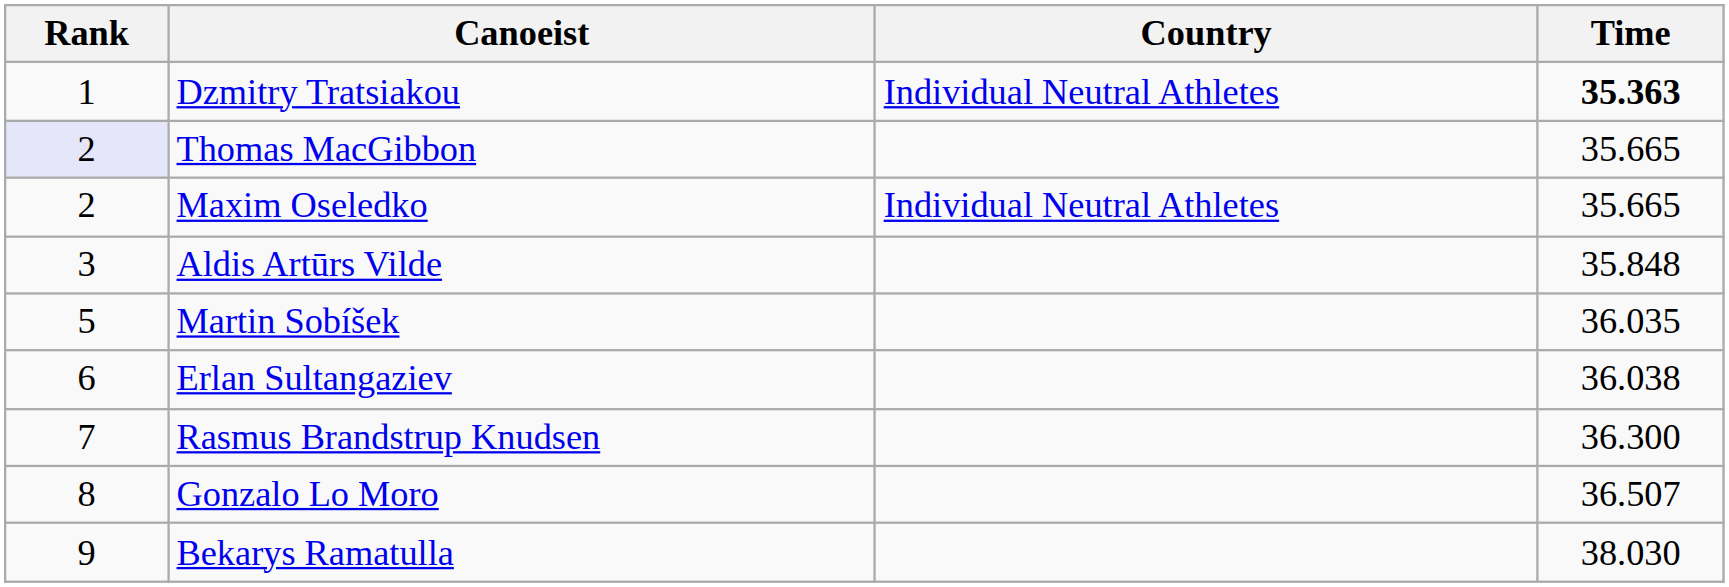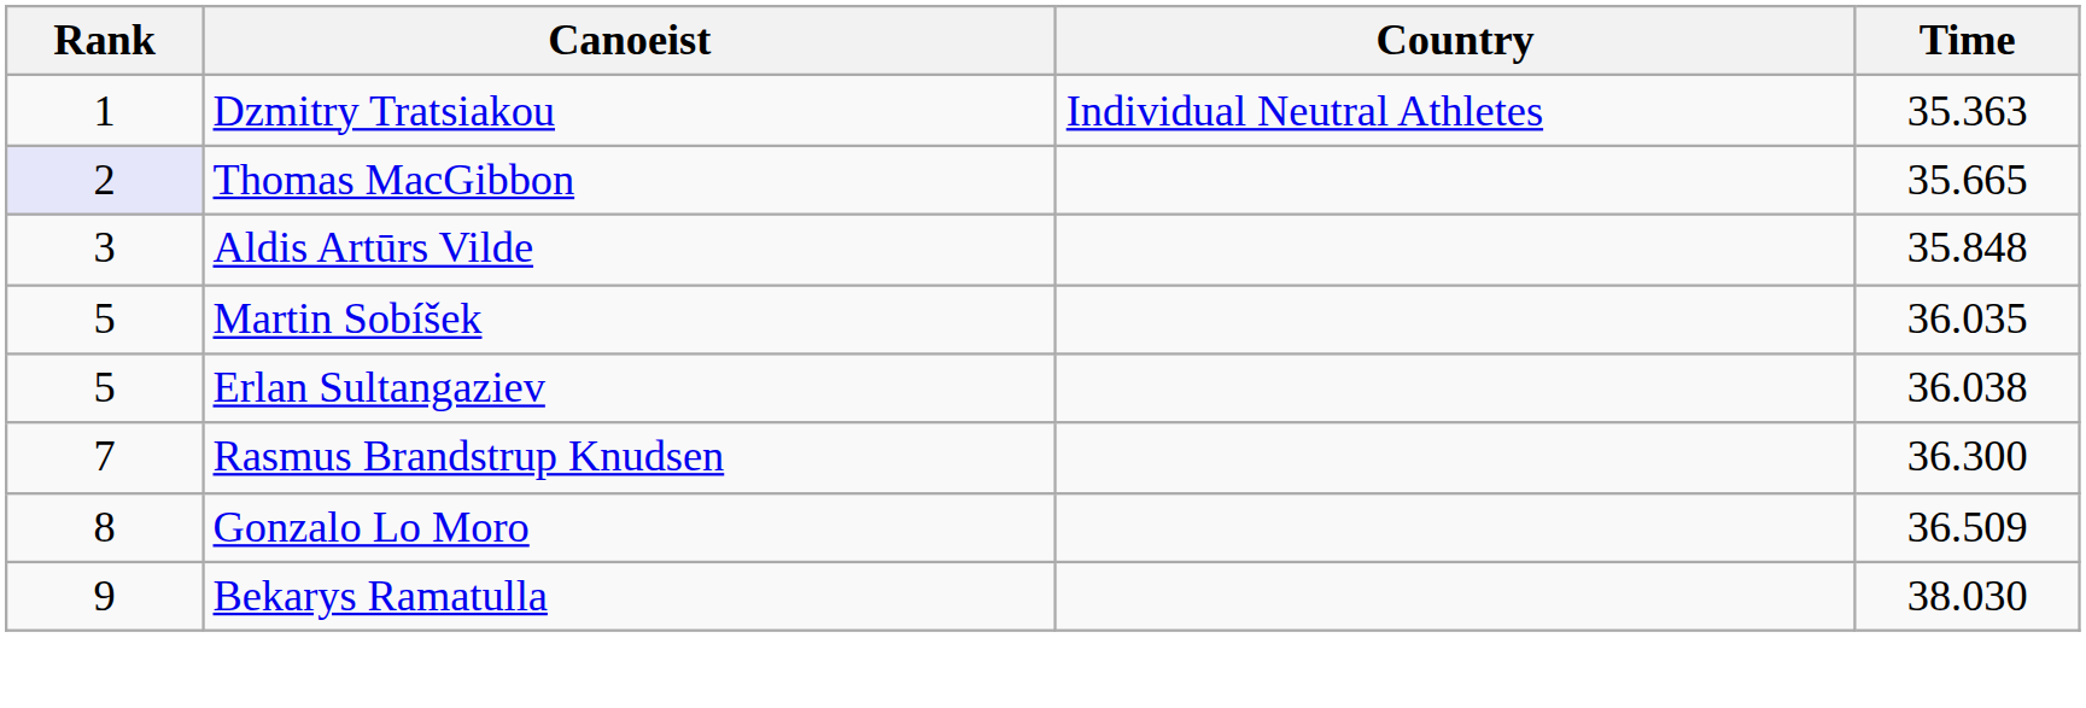Dzmitry Tratsiakou | Time: bold -> normal
- row: 2 | Maxim Oseledko | Individual Neutral Athletes | 35.665
Erlan Sultangaziev | Rank: 6 -> 5
Gonzalo Lo Moro | Time: 36.507 -> 36.509
